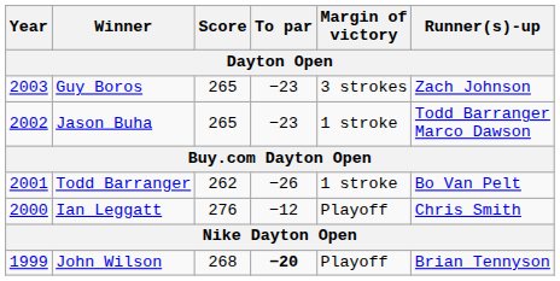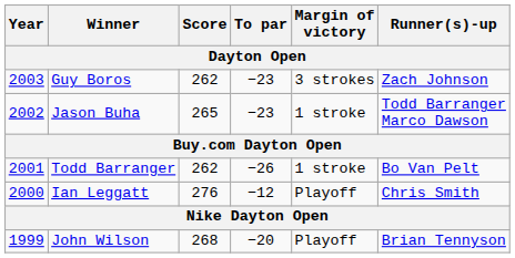Guy Boros | Score: 265 -> 262
John Wilson | To par: bold -> normal
